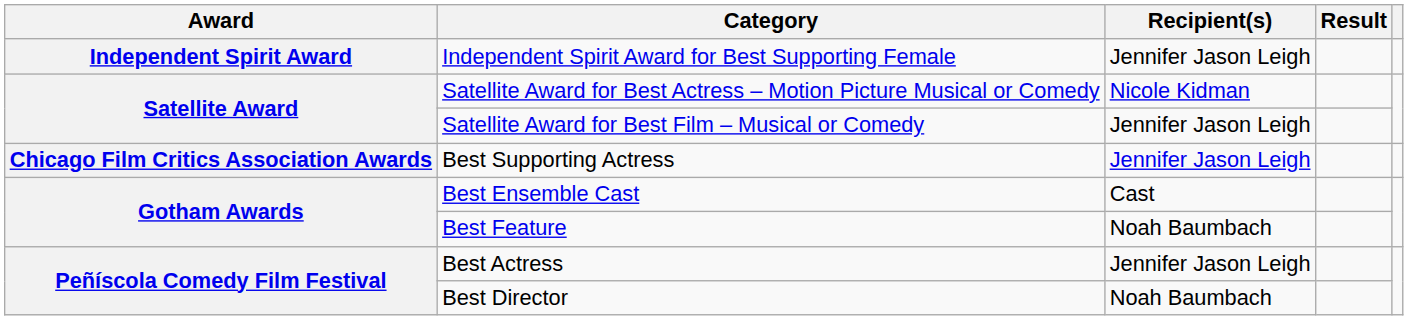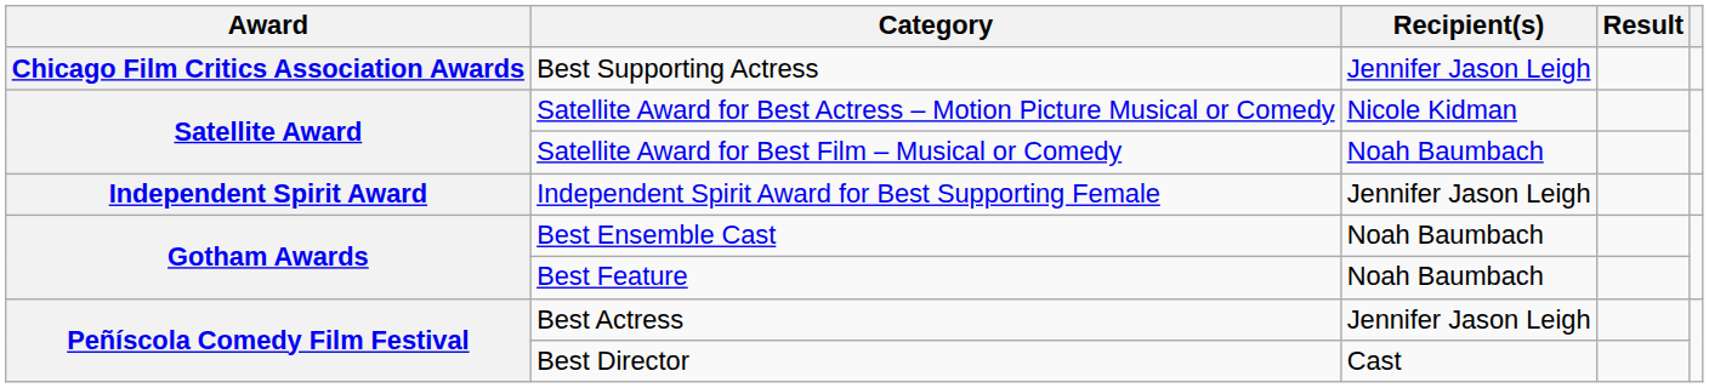rows swapped: Best Supporting Actress <-> Independent Spirit Award for Best Supporting Female
Satellite Award for Best Film – Musical or Comedy | Recipient(s): Jennifer Jason Leigh -> Noah Baumbach
Best Ensemble Cast | Recipient(s): Cast -> Noah Baumbach
Best Director | Recipient(s): Noah Baumbach -> Cast
